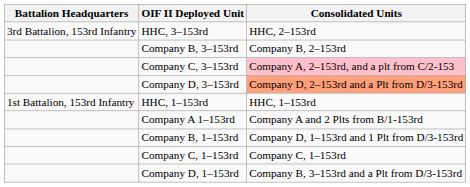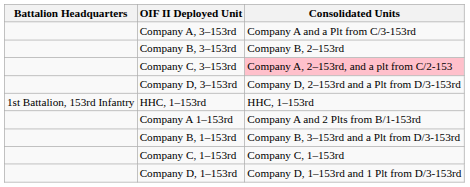- row: 3rd Battalion, 153rd Infantry | HHC, 3–153rd | HHC, 2–153rd
+ row: Company A, 3–153rd | Company A and a Plt from C/3-153rd
Company D, 3–153rd | Consolidated Units: lightsalmon background -> no background
Company B, 1–153rd | Consolidated Units: Company D, 1–153rd and 1 Plt from D/3-153rd -> Company B, 3–153rd and a Plt from D/3-153rd
Company D, 1–153rd | Consolidated Units: Company B, 3–153rd and a Plt from D/3-153rd -> Company D, 1–153rd and 1 Plt from D/3-153rd
